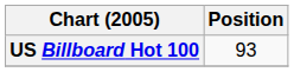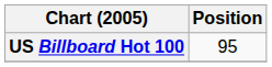US Billboard Hot 100 | Position: 93 -> 95
